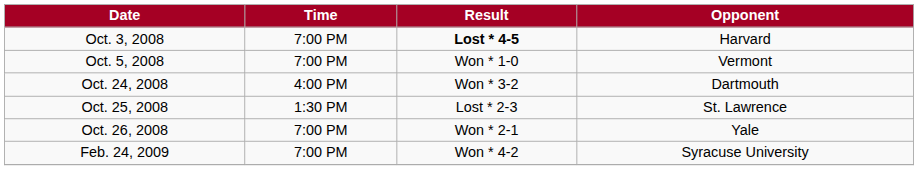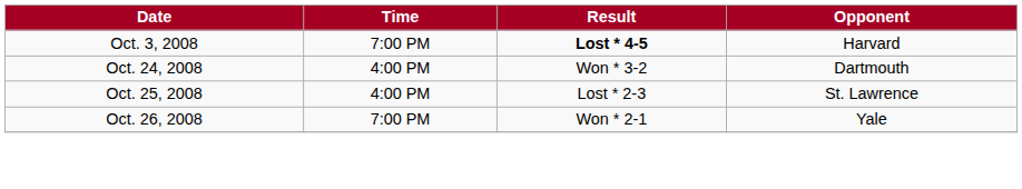- row: Oct. 5, 2008 | 7:00 PM | Won * 1-0 | Vermont
Oct. 25, 2008 | Time: 1:30 PM -> 4:00 PM
- row: Feb. 24, 2009 | 7:00 PM | Won * 4-2 | Syracuse University
